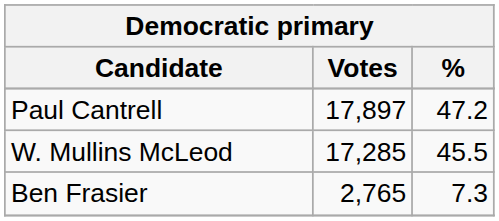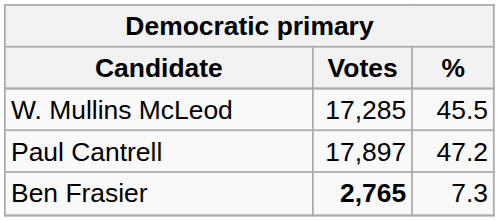rows swapped: Paul Cantrell <-> W. Mullins McLeod
Ben Frasier | Votes: normal -> bold
